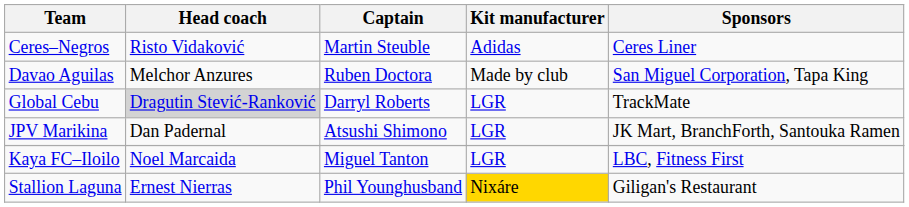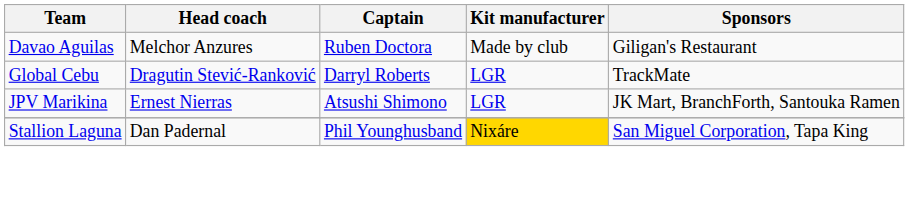- row: Ceres–Negros | Risto Vidaković | Martin Steuble | Adidas | Ceres Liner
Davao Aguilas | Sponsors: San Miguel Corporation, Tapa King -> Giligan's Restaurant
Global Cebu | Head coach: lightgrey background -> no background
JPV Marikina | Head coach: Dan Padernal -> Ernest Nierras
- row: Kaya FC–Iloilo | Noel Marcaida | Miguel Tanton | LGR | LBC, Fitness First
Stallion Laguna | Head coach: Ernest Nierras -> Dan Padernal
Stallion Laguna | Sponsors: Giligan's Restaurant -> San Miguel Corporation, Tapa King
